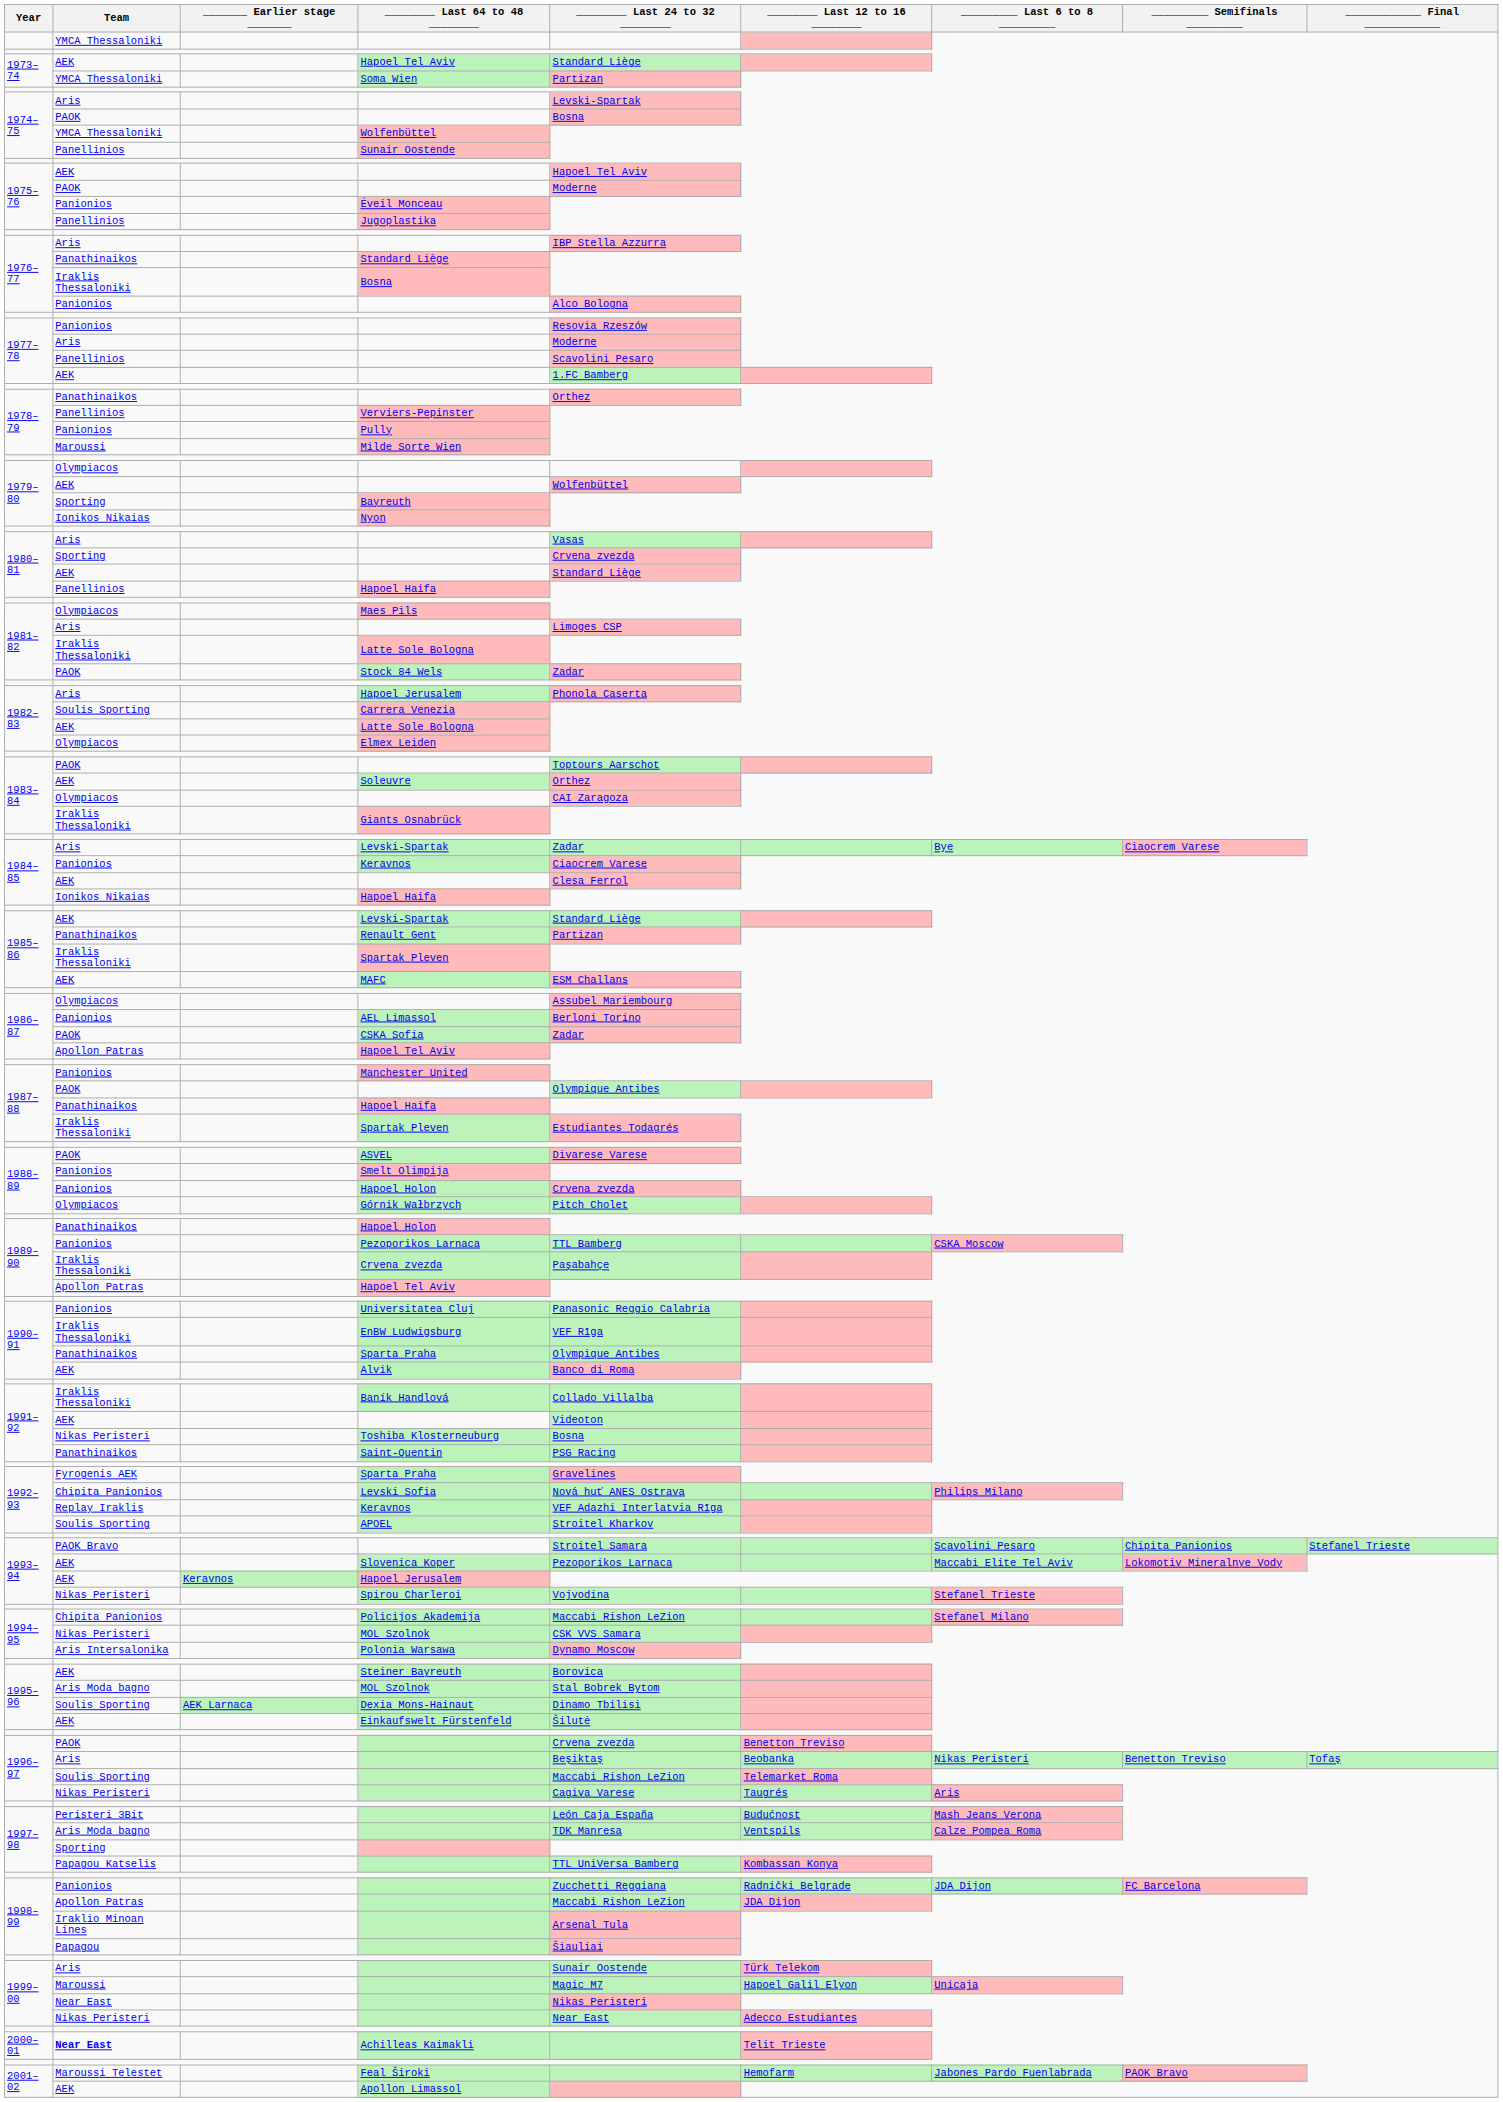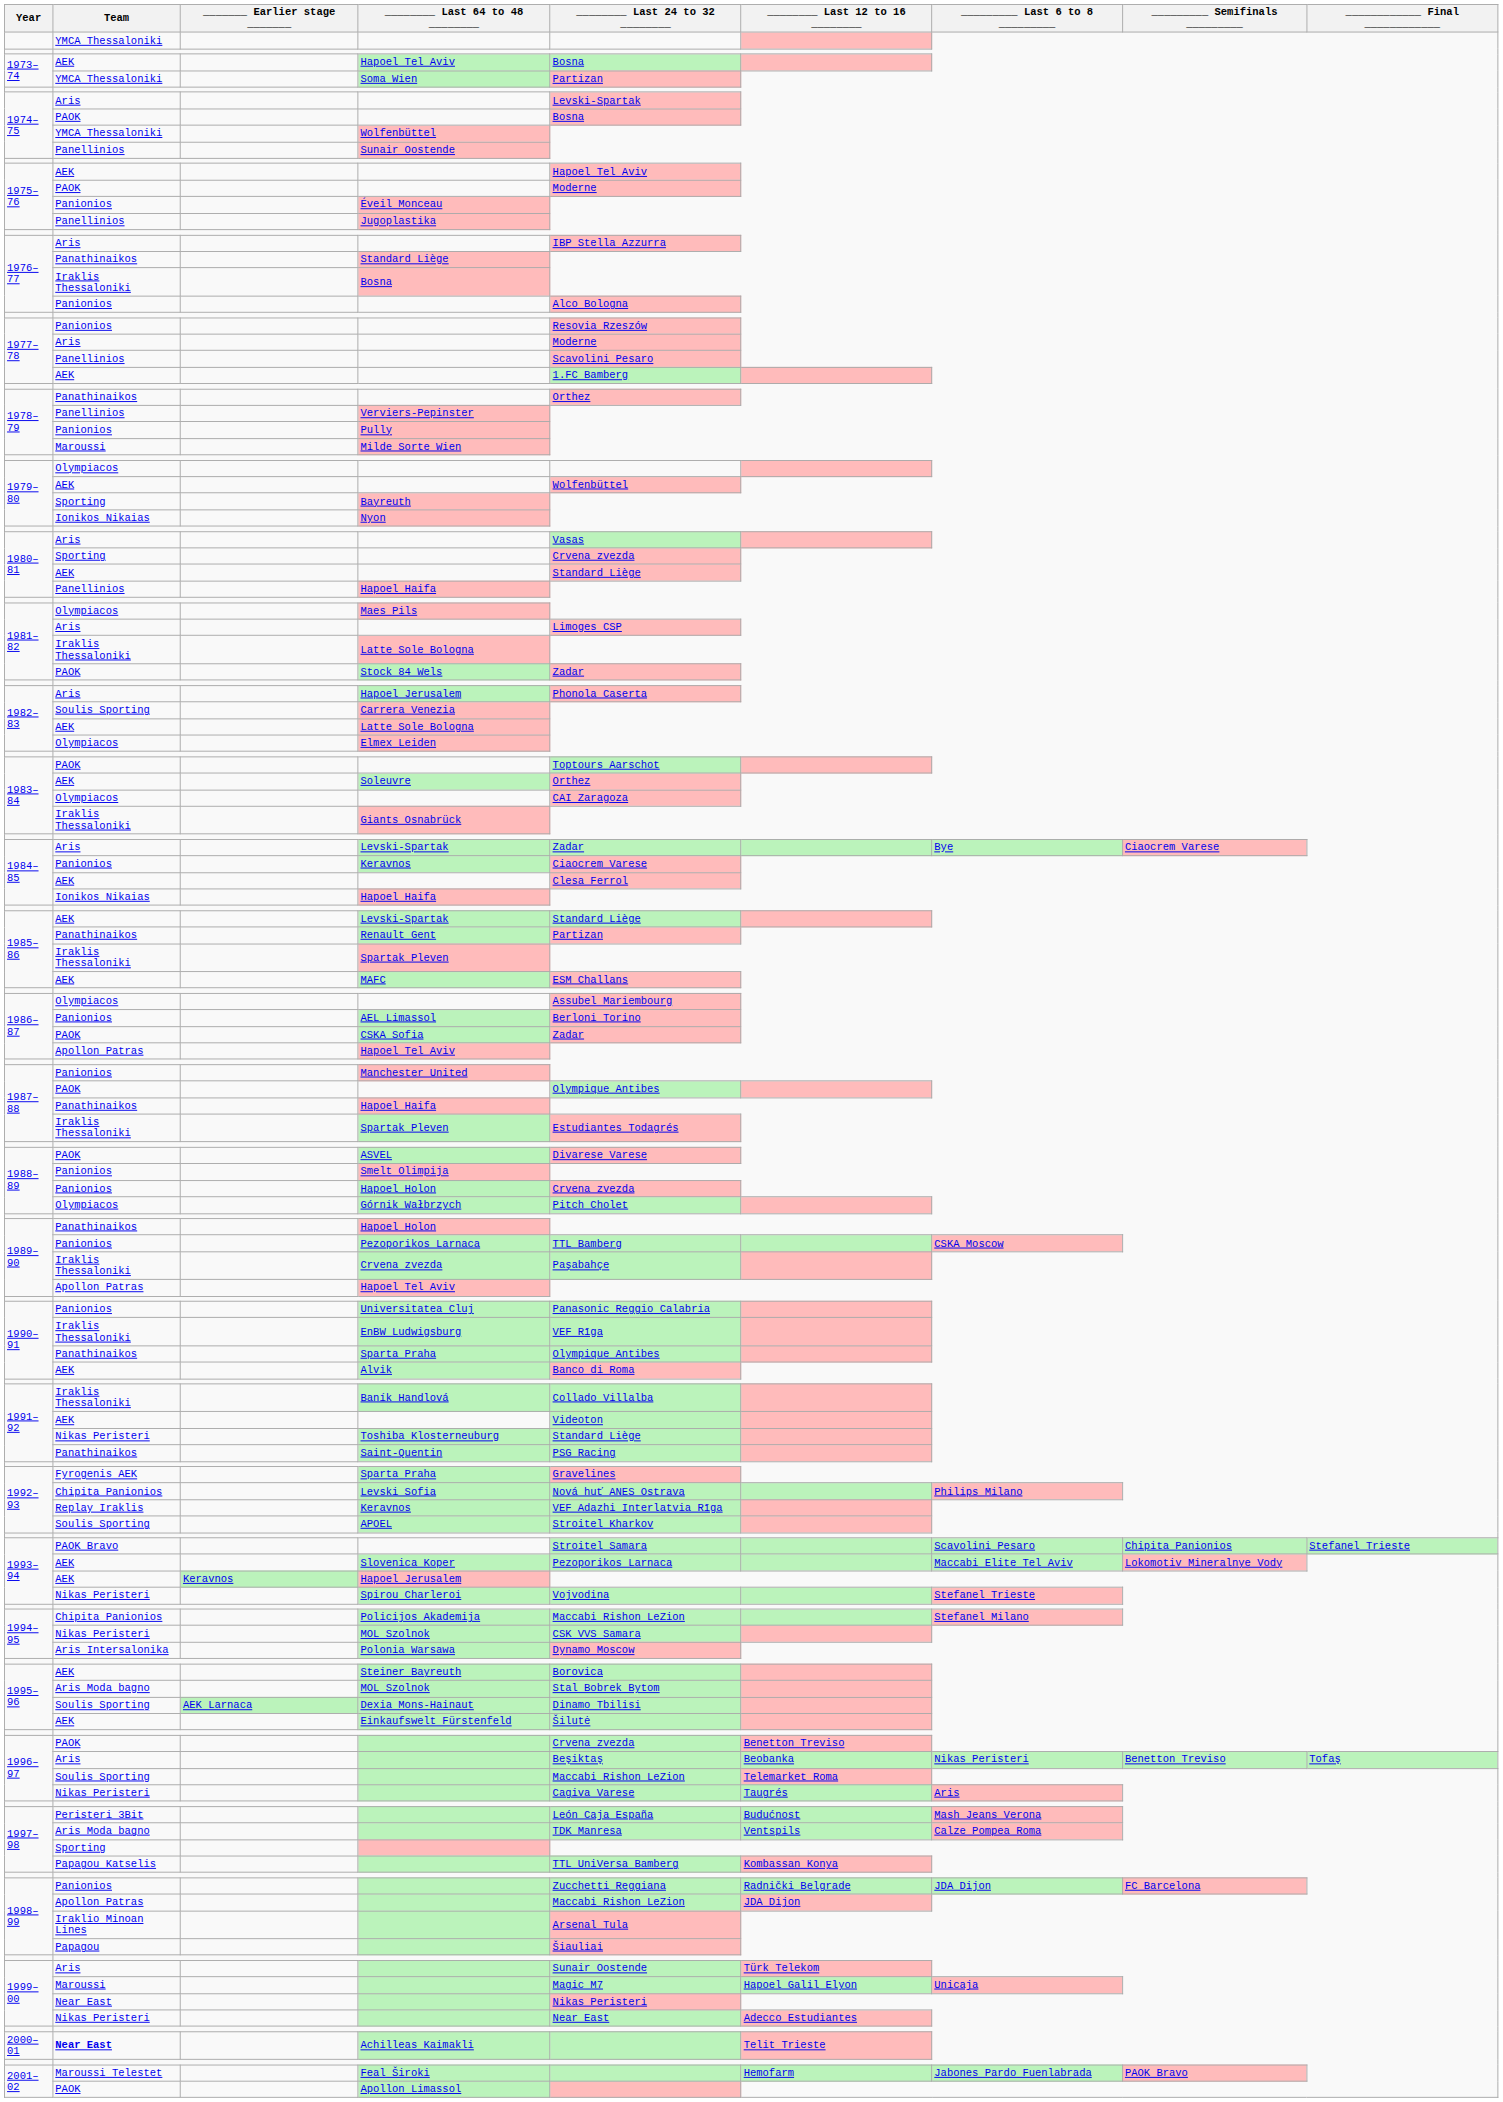1973–74 / Hapoel Tel Aviv | ________ Last 24 to 32 ________: Standard Liège -> Bosna
Toshiba Klosterneuburg | ________ Last 24 to 32 ________: Bosna -> Standard Liège
Apollon Limassol | Team: AEK -> PAOK
